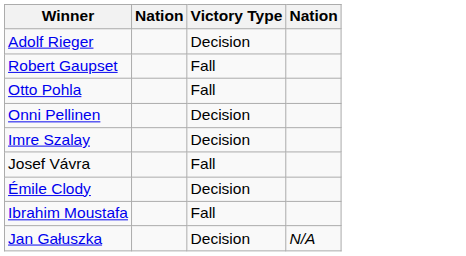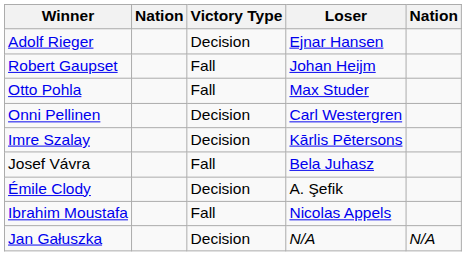+ column: Loser | Ejnar Hansen | Johan Heijm | Max Studer | Carl Westergren | Kārlis Pētersons | Bela Juhasz | A. Şefik | Nicolas Appels | N/A
